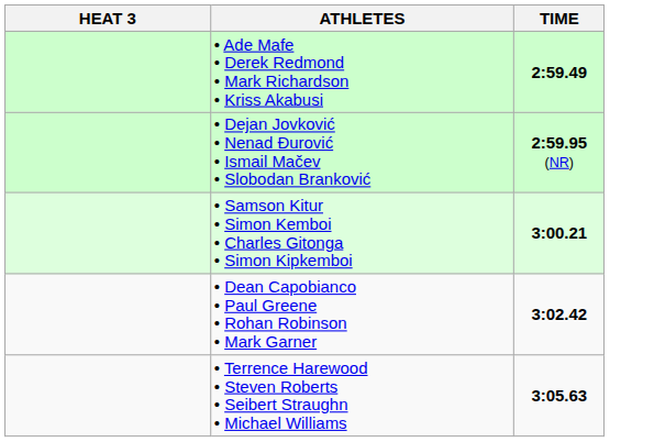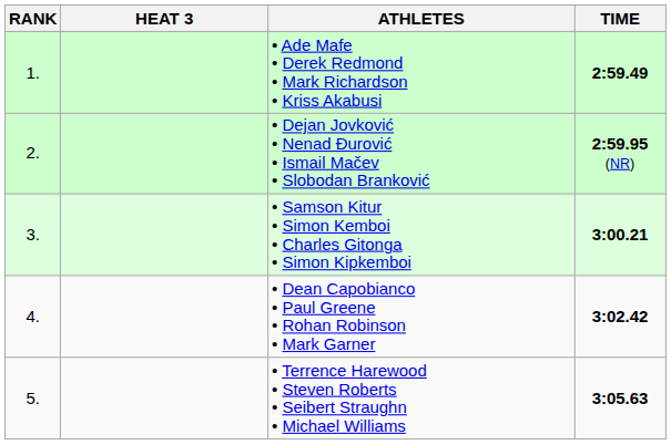+ column: RANK | 1. | 2. | 3. | 4. | 5.
